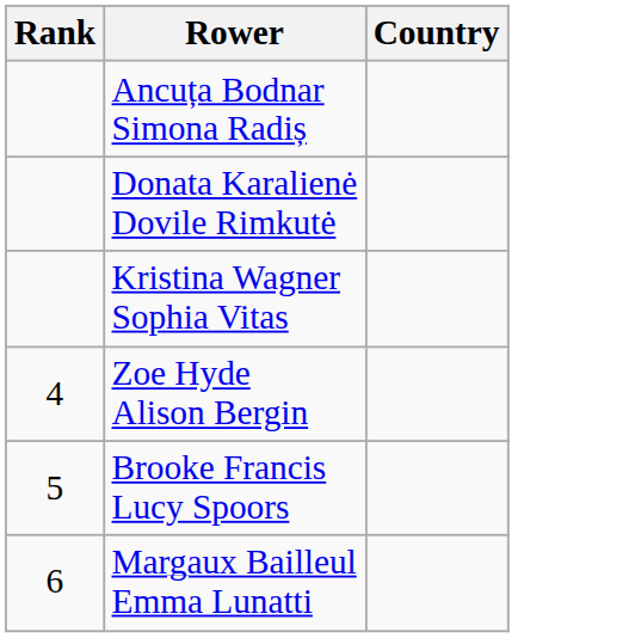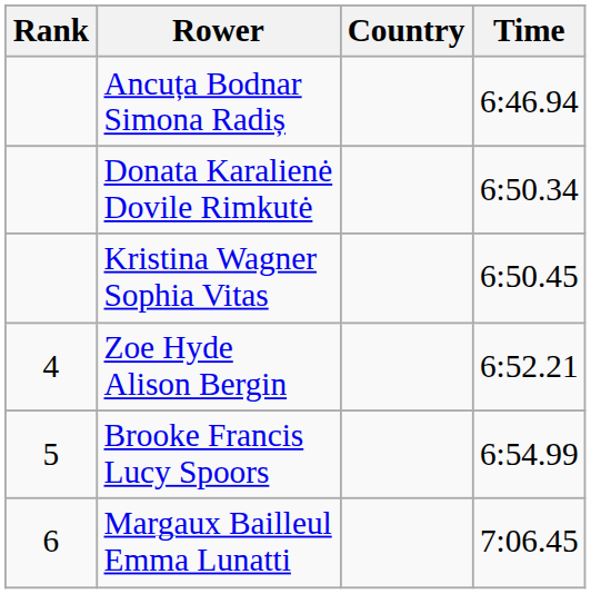+ column: Time | 6:46.94 | 6:50.34 | 6:50.45 | 6:52.21 | 6:54.99 | 7:06.45
